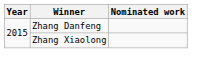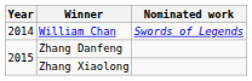+ row: 2014 | William Chan | Swords of Legends
